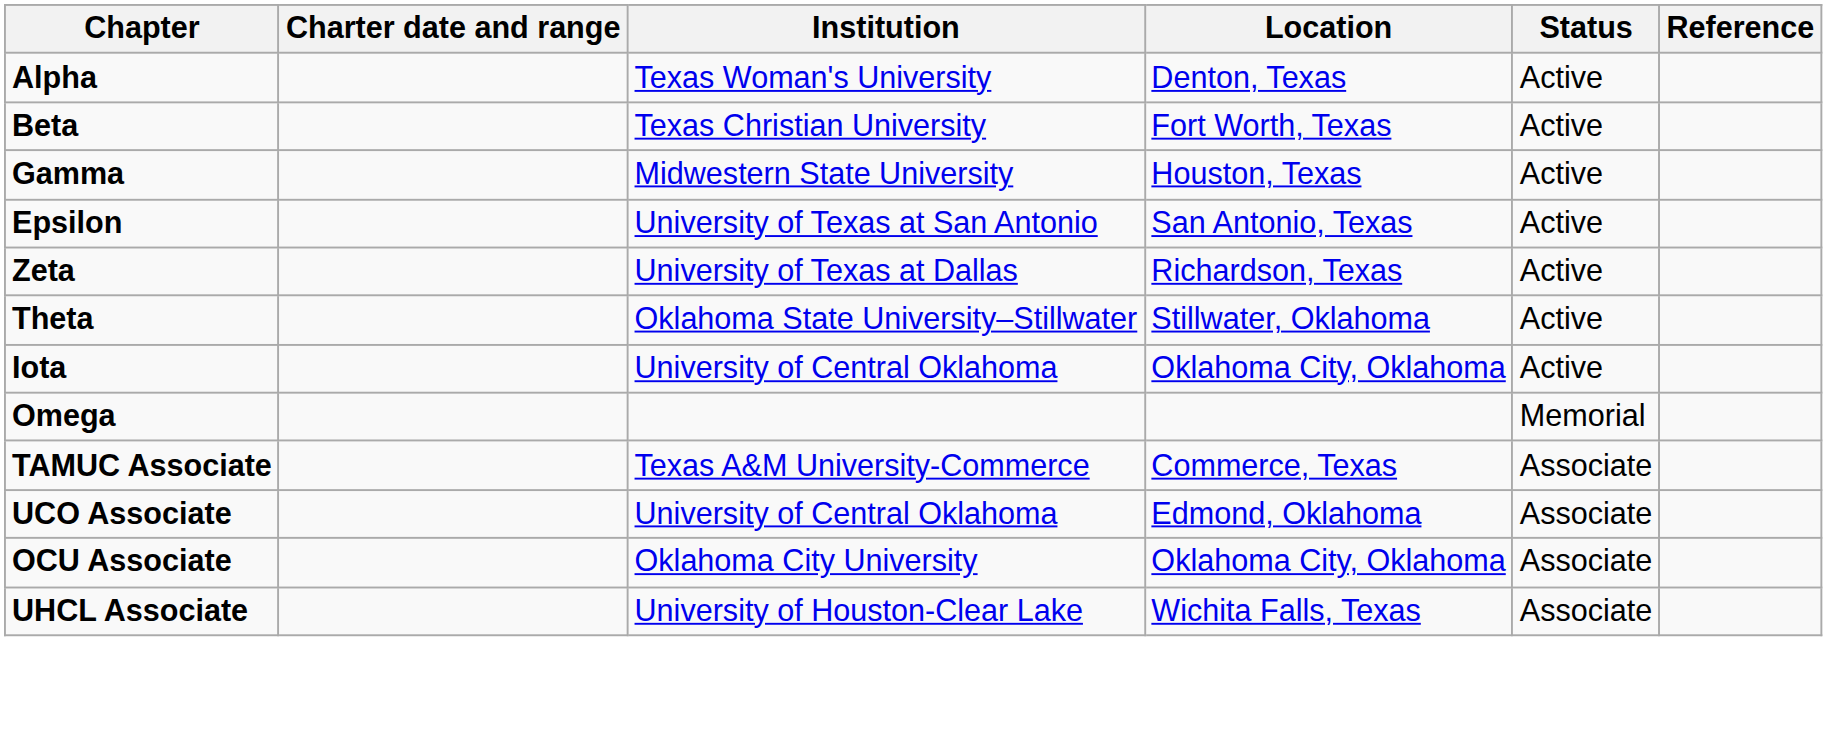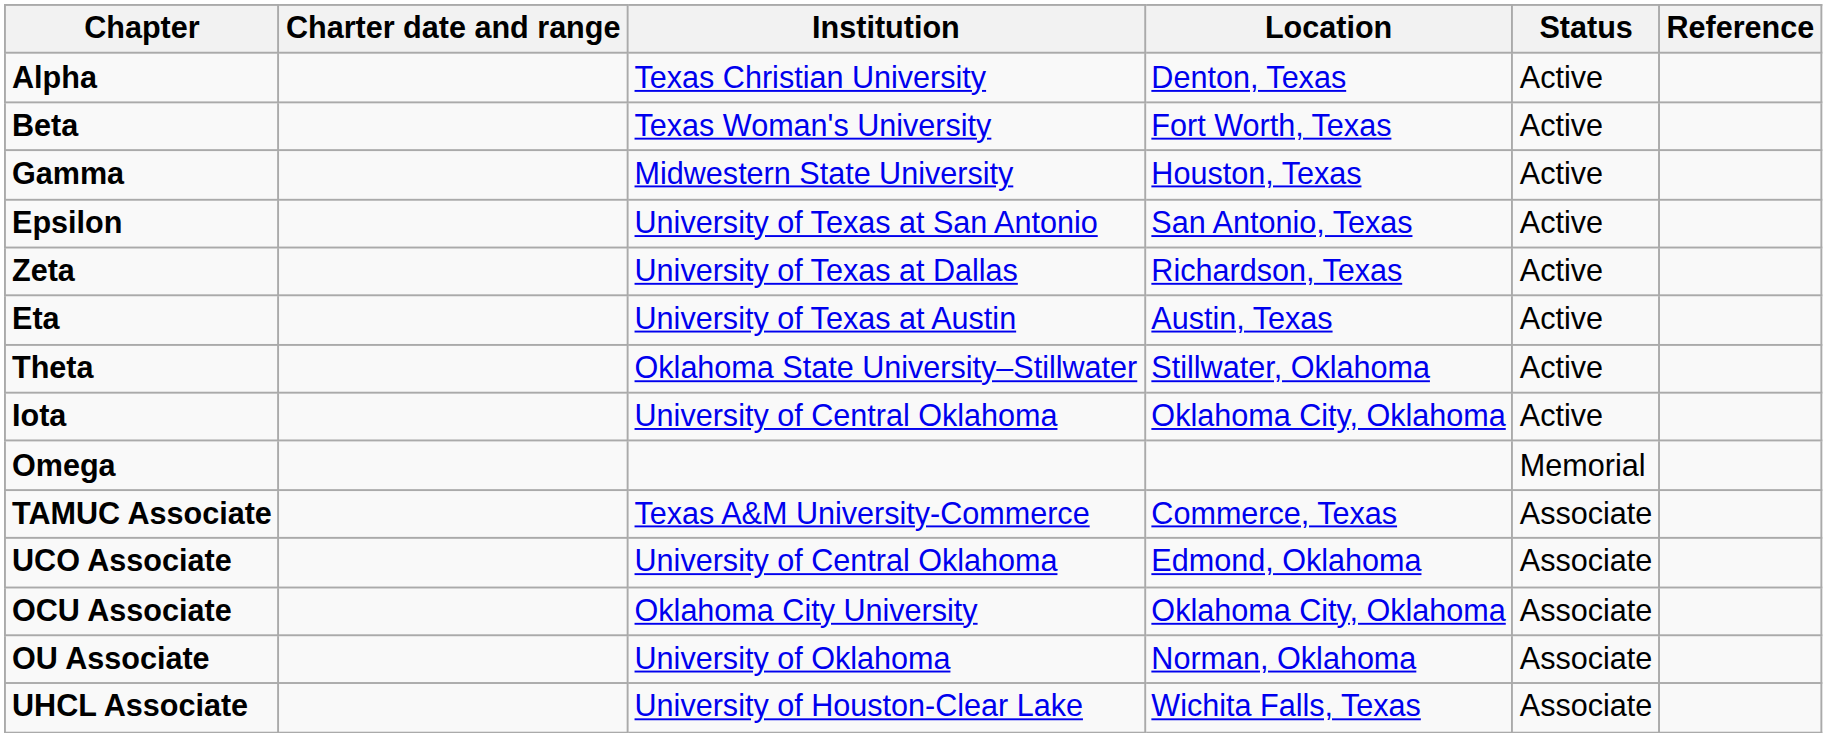Alpha | Institution: Texas Woman's University -> Texas Christian University
Beta | Institution: Texas Christian University -> Texas Woman's University
+ row: Eta | University of Texas at Austin | Austin, Texas | Active
+ row: OU Associate | University of Oklahoma | Norman, Oklahoma | Associate
